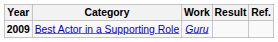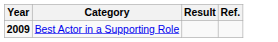- column: Work | Guru
